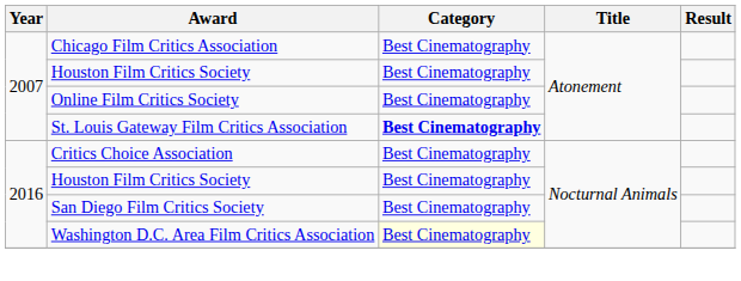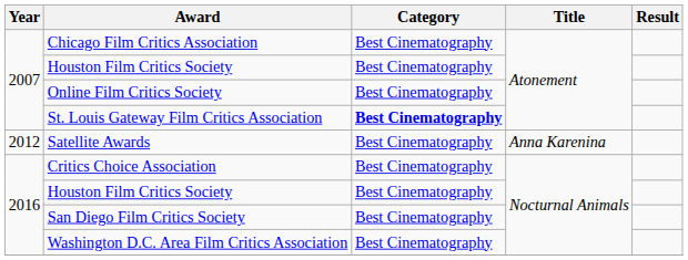+ row: 2012 | Satellite Awards | Best Cinematography | Anna Karenina
Washington D.C. Area Film Critics Association | Category: lightyellow background -> no background
